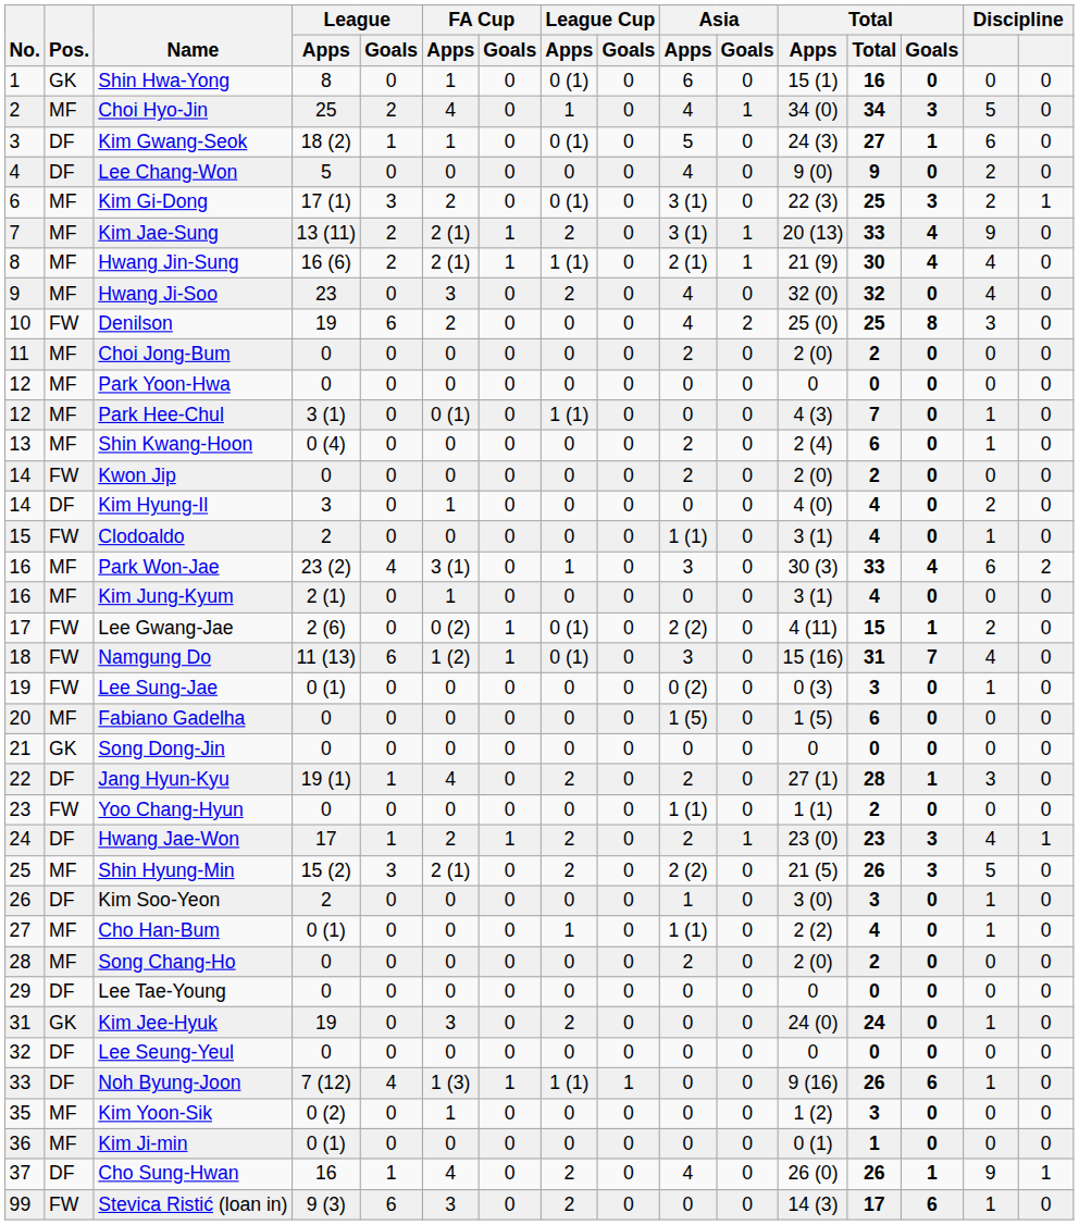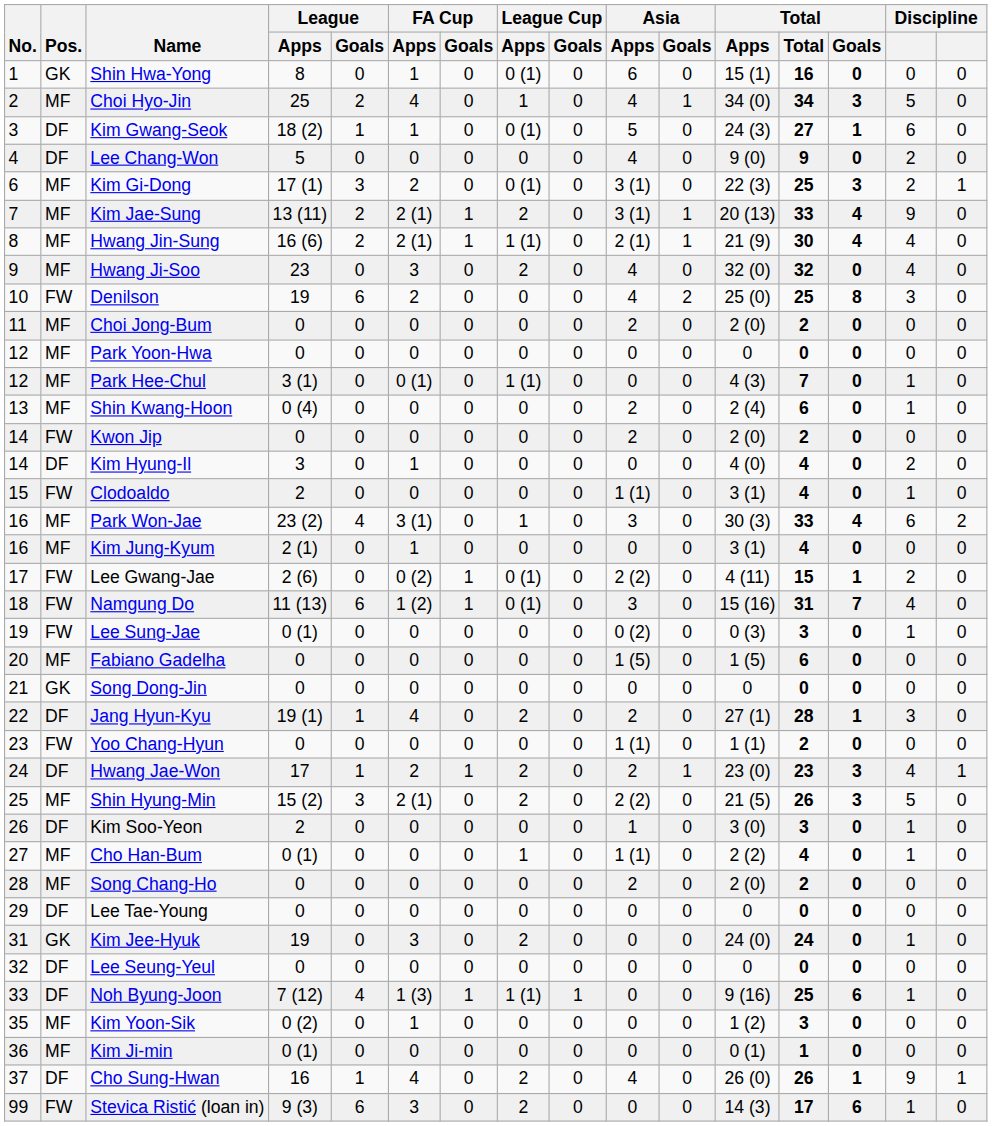Noh Byung-Joon | Total: 26 -> 25
